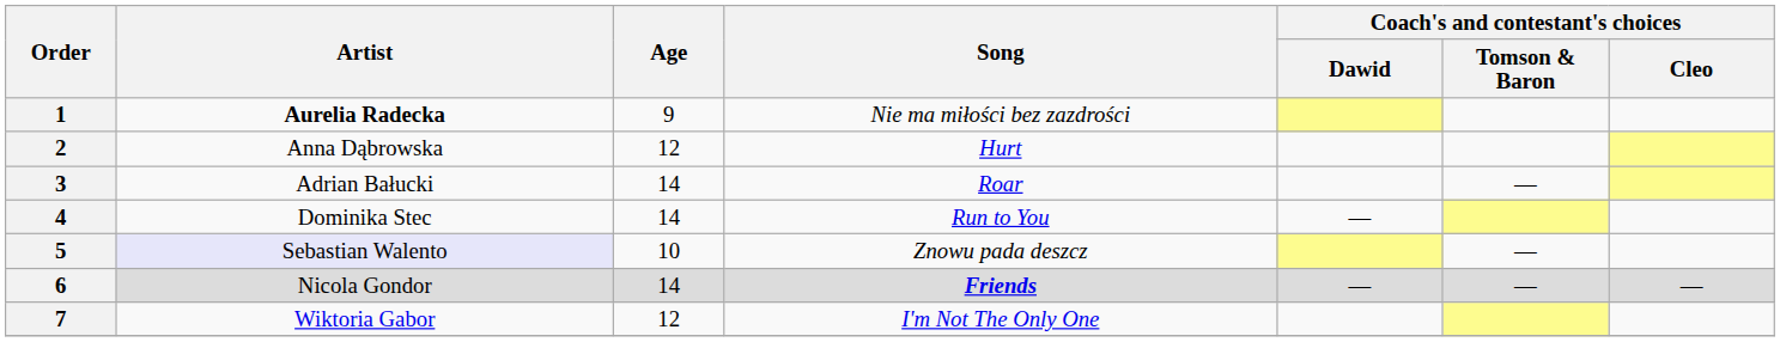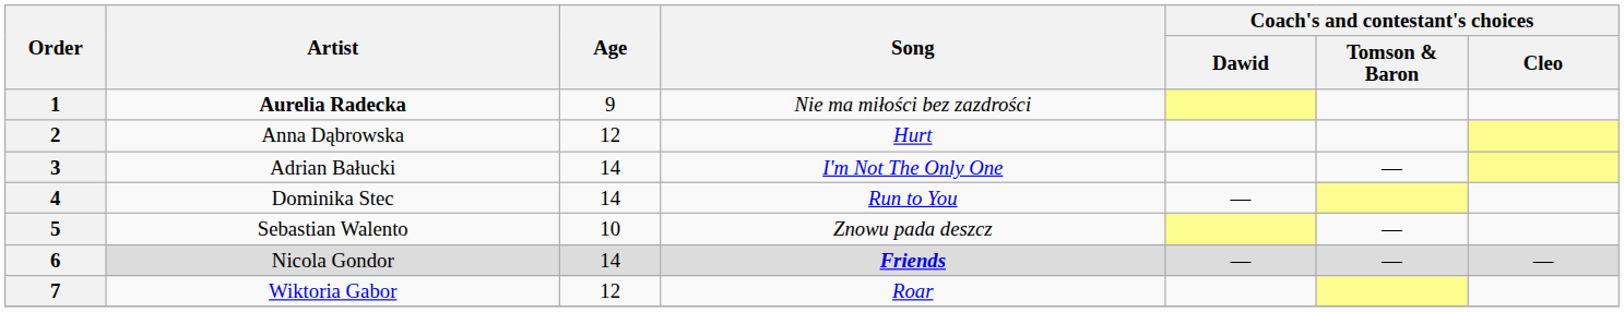3 | Song: Roar -> I'm Not The Only One
5 | Artist: lavender background -> no background
7 | Song: I'm Not The Only One -> Roar
